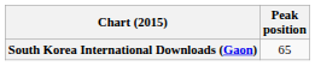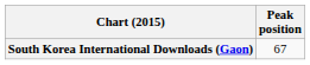South Korea International Downloads (Gaon) | Peak position: 65 -> 67
